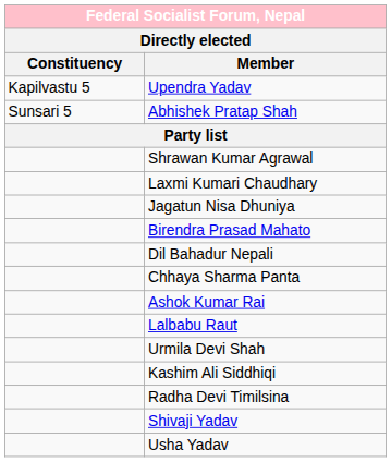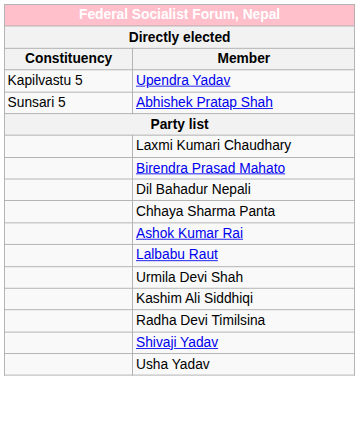- row: Shrawan Kumar Agrawal
- row: Jagatun Nisa Dhuniya
